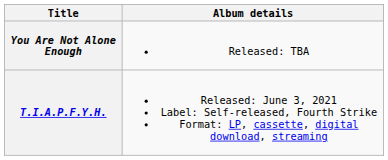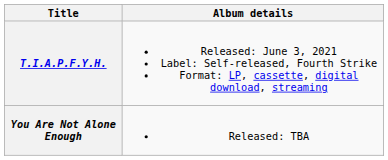rows swapped: T.I.A.P.F.Y.H. <-> You Are Not Alone Enough
